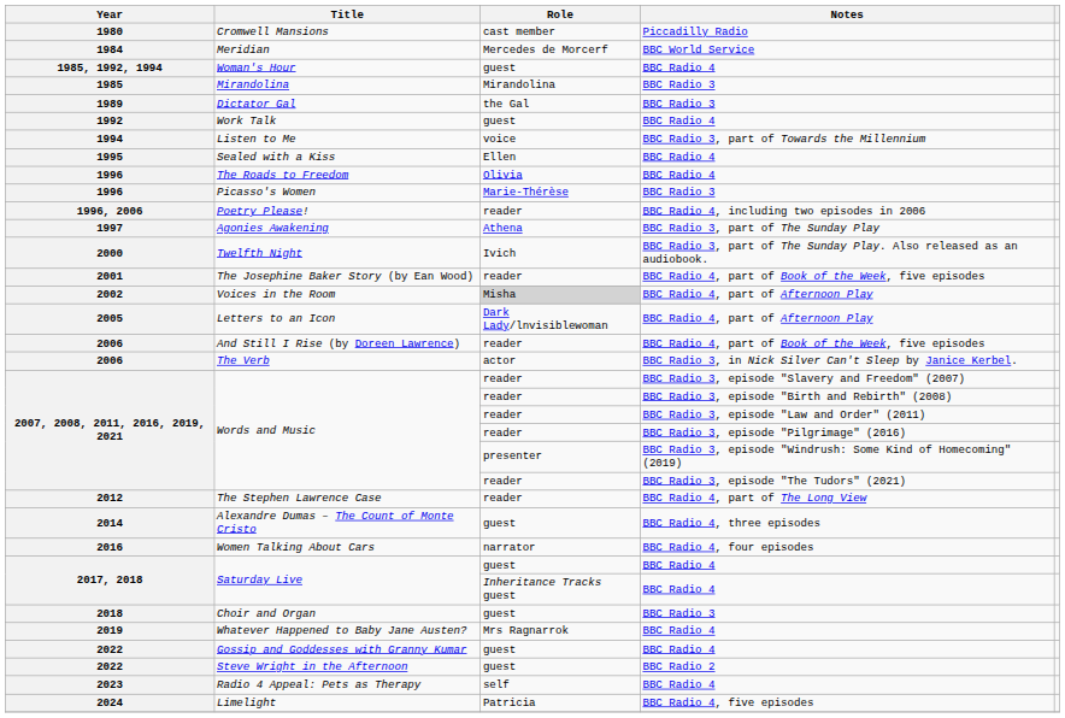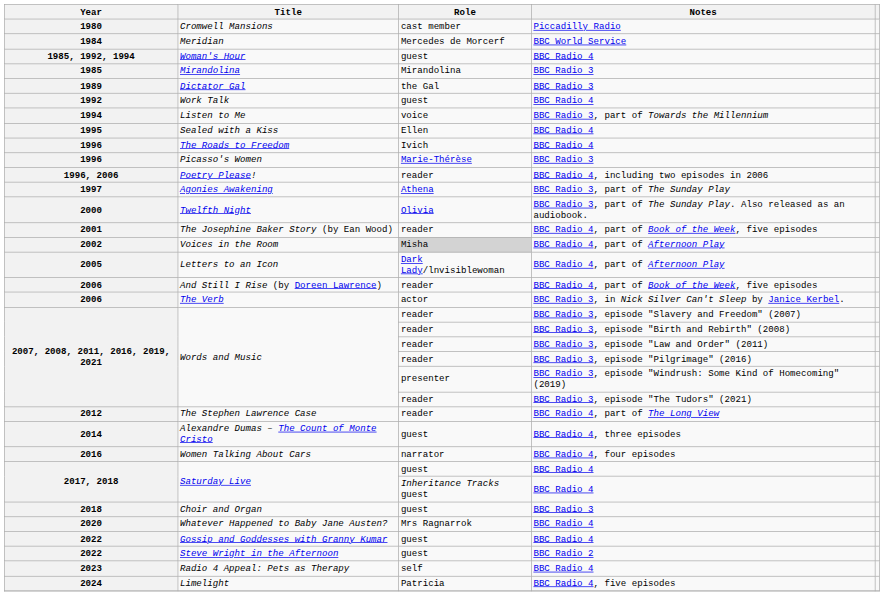The Roads to Freedom | Role: Olivia -> Ivich
Twelfth Night | Role: Ivich -> Olivia
Whatever Happened to Baby Jane Austen? | Year: 2019 -> 2020
